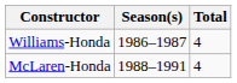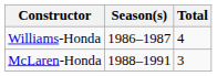McLaren-Honda | Total: 4 -> 3
